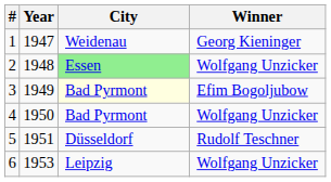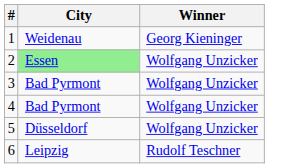- column: Year | 1947 | 1948 | 1949 | 1950 | 1951 | 1953
3 | City: lightyellow background -> no background
3 | Winner: Efim Bogoljubow -> Wolfgang Unzicker
5 | Winner: Rudolf Teschner -> Wolfgang Unzicker
6 | Winner: Wolfgang Unzicker -> Rudolf Teschner
